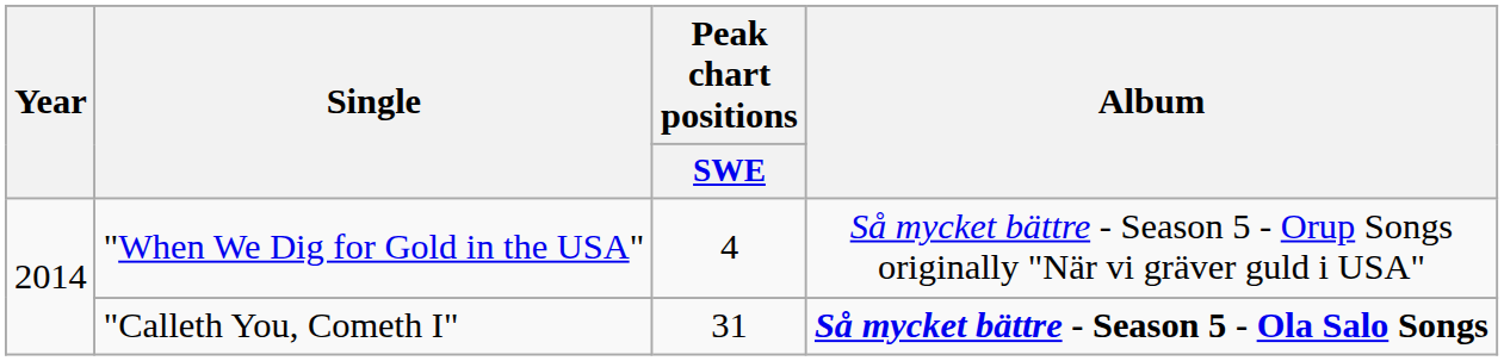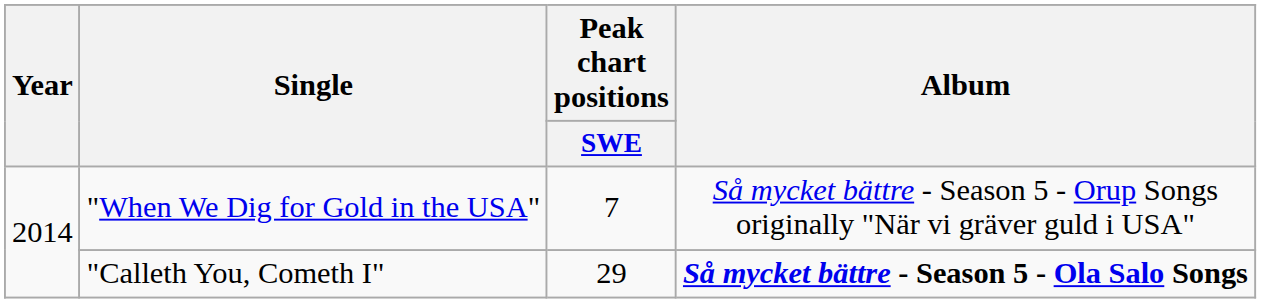"When We Dig for Gold in the USA" | Peak chart positions / SWE: 4 -> 7
"Calleth You, Cometh I" | Peak chart positions / SWE: 31 -> 29
